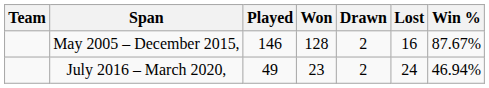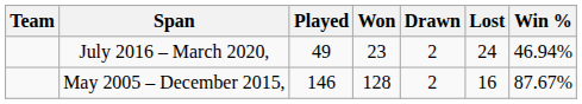rows swapped: May 2005 – December 2015, <-> July 2016 – March 2020,
